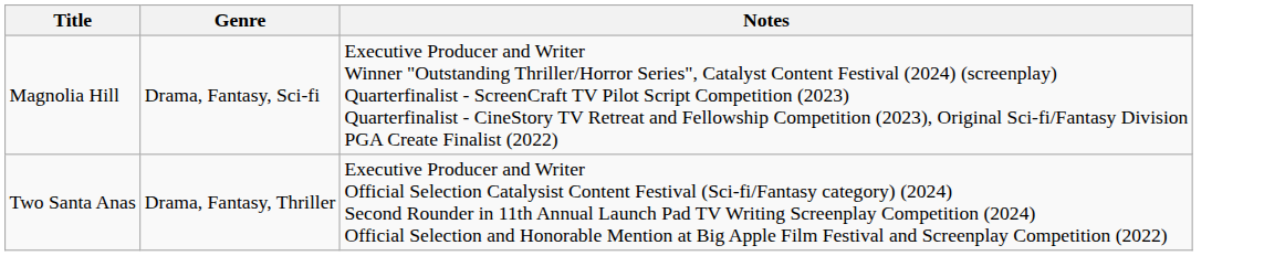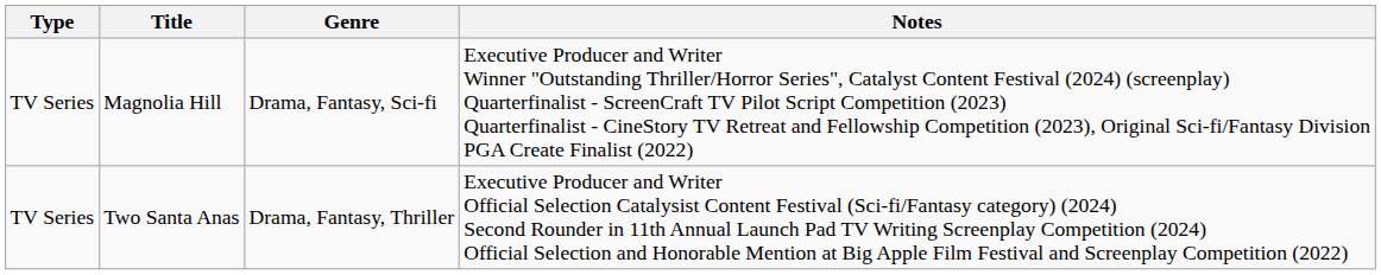+ column: Type | TV Series | TV Series
